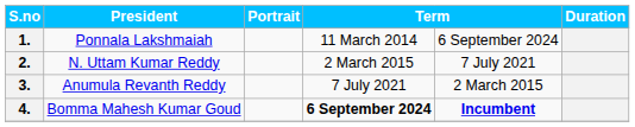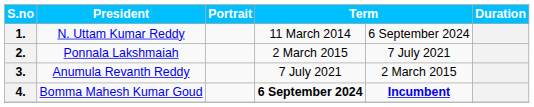1. | President: Ponnala Lakshmaiah -> N. Uttam Kumar Reddy
2. | President: N. Uttam Kumar Reddy -> Ponnala Lakshmaiah
